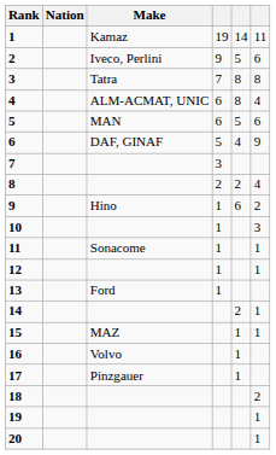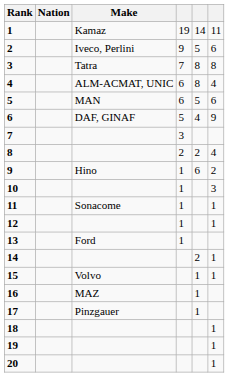15 | Make: MAZ -> Volvo
16 | Make: Volvo -> MAZ
18 | column 6: 2 -> 1
